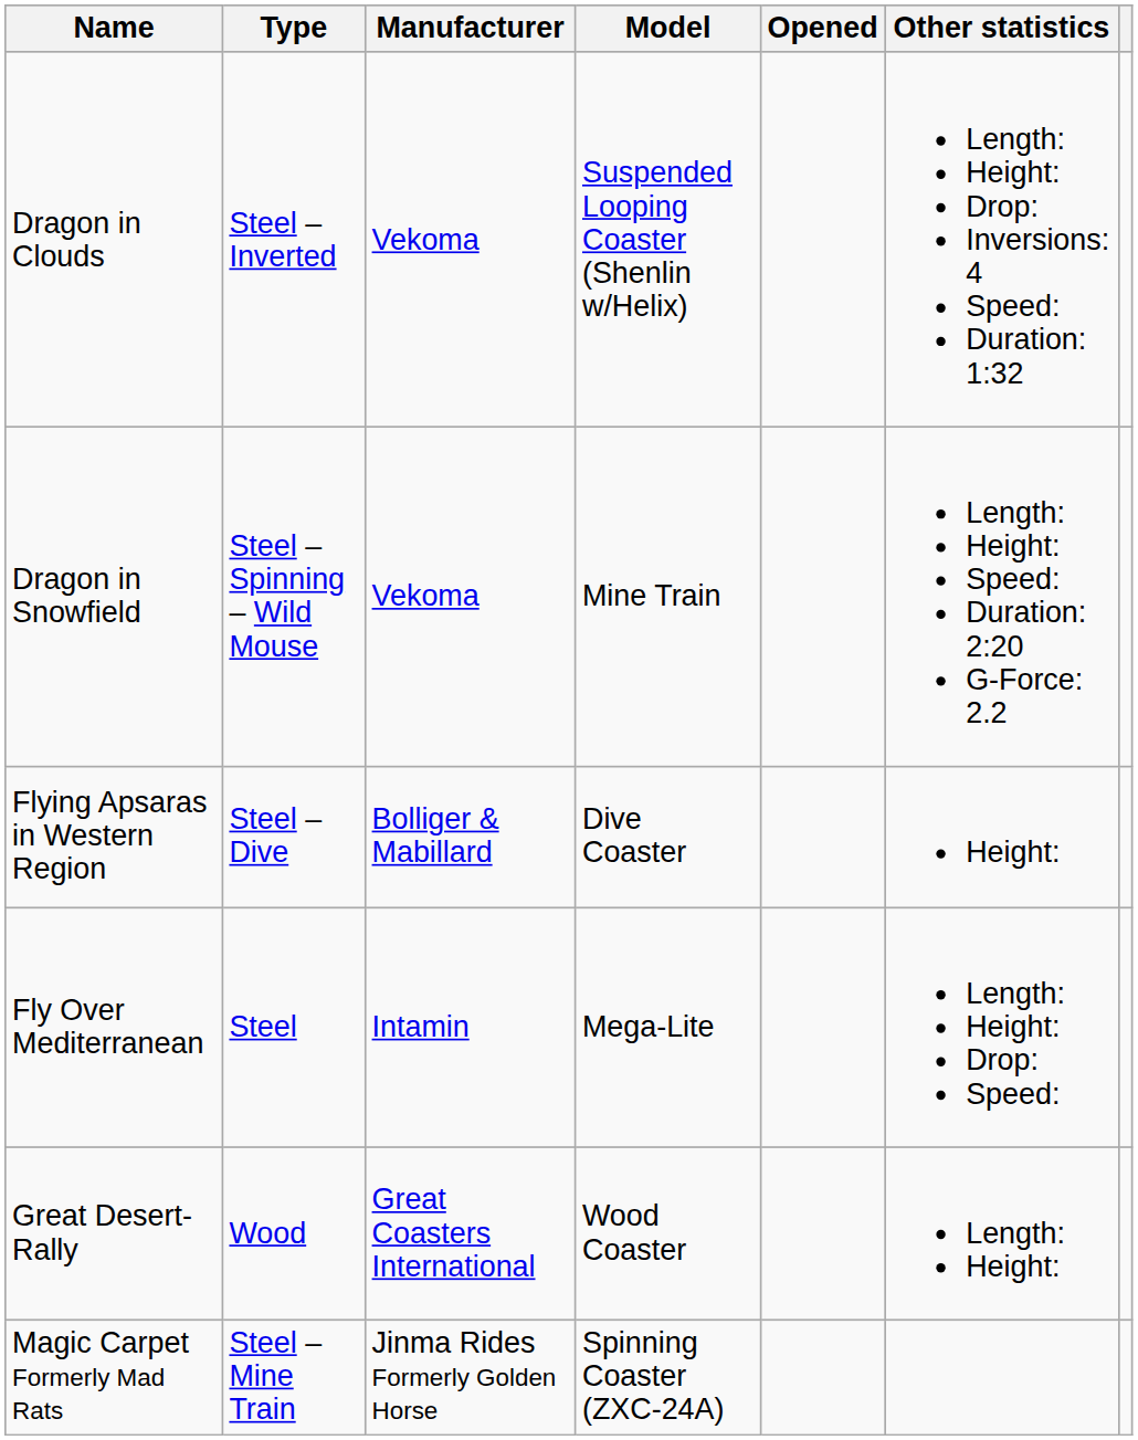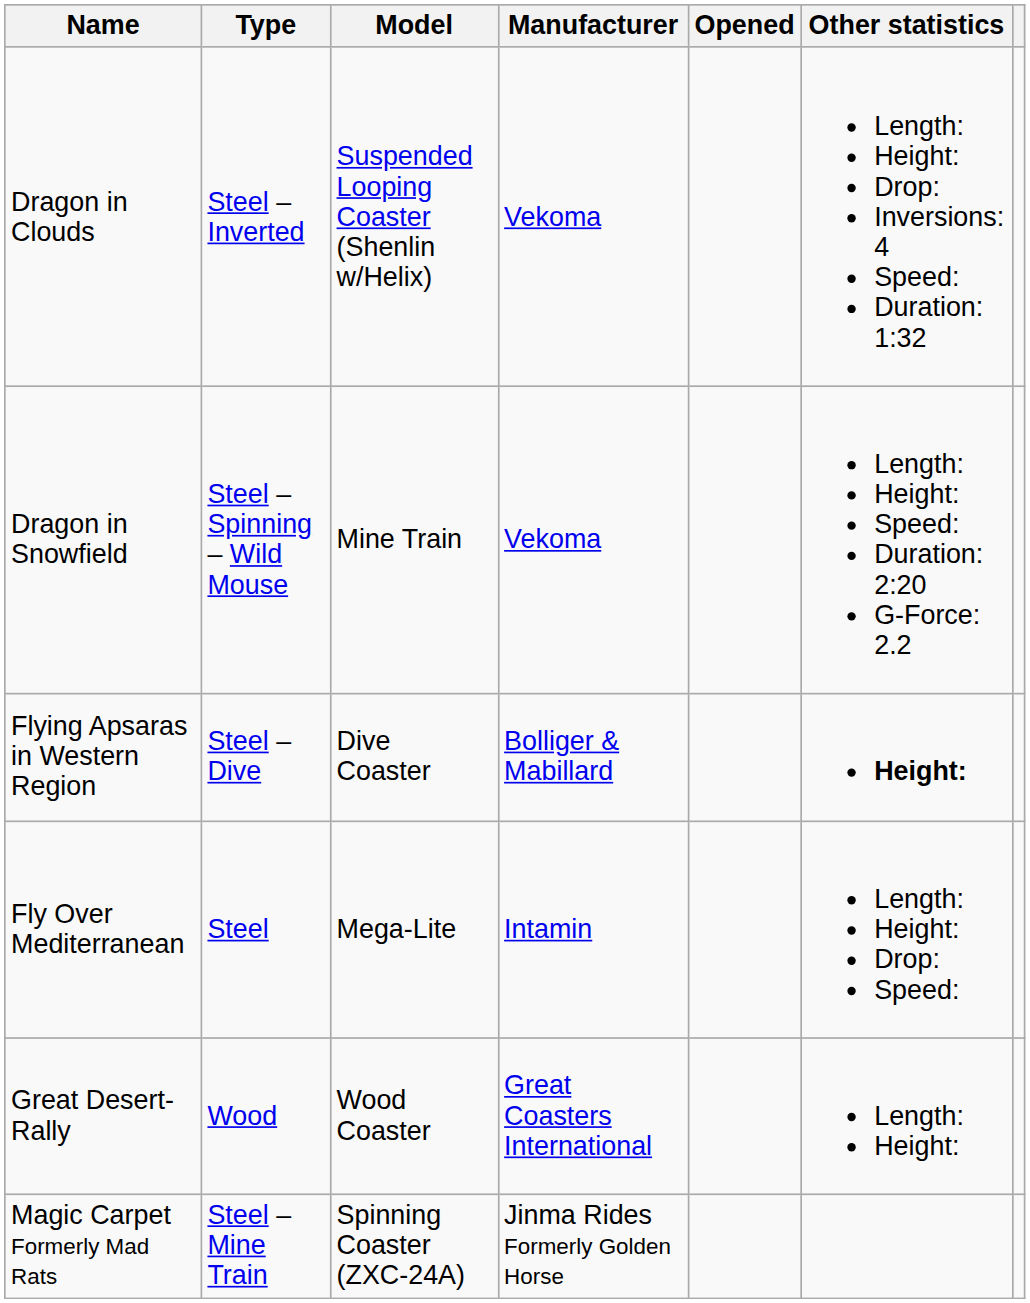columns swapped: Manufacturer <-> Model
Flying Apsaras in Western Region | Other statistics: normal -> bold
